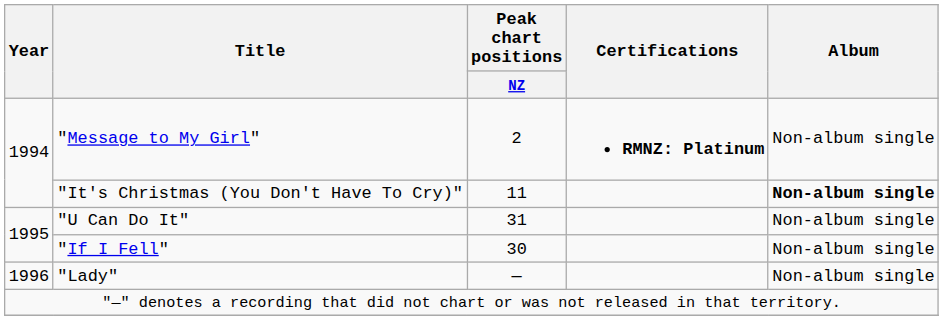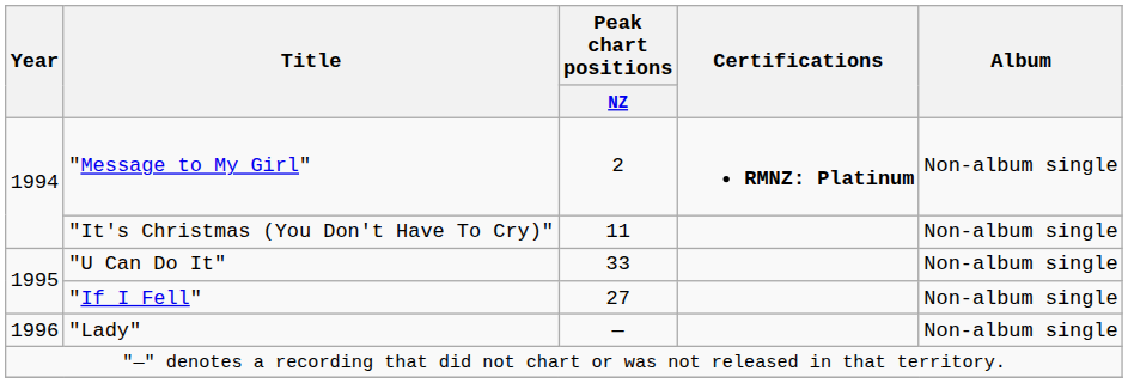"It's Christmas (You Don't Have To Cry)" | Album: bold -> normal
"U Can Do It" | Peak chart positions / NZ: 31 -> 33
"If I Fell" | Peak chart positions / NZ: 30 -> 27
